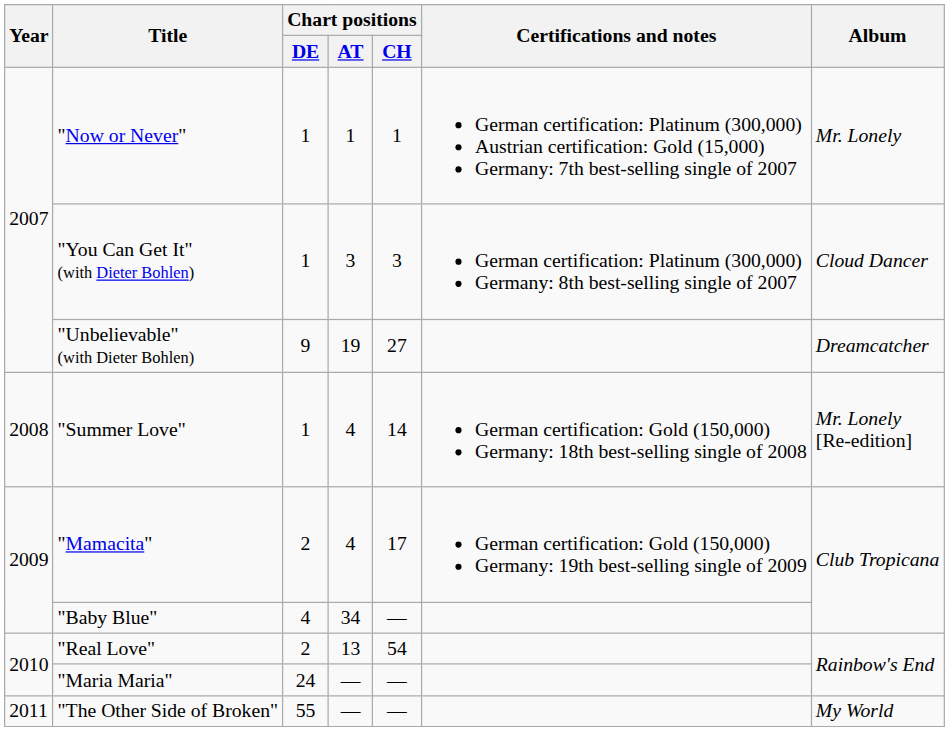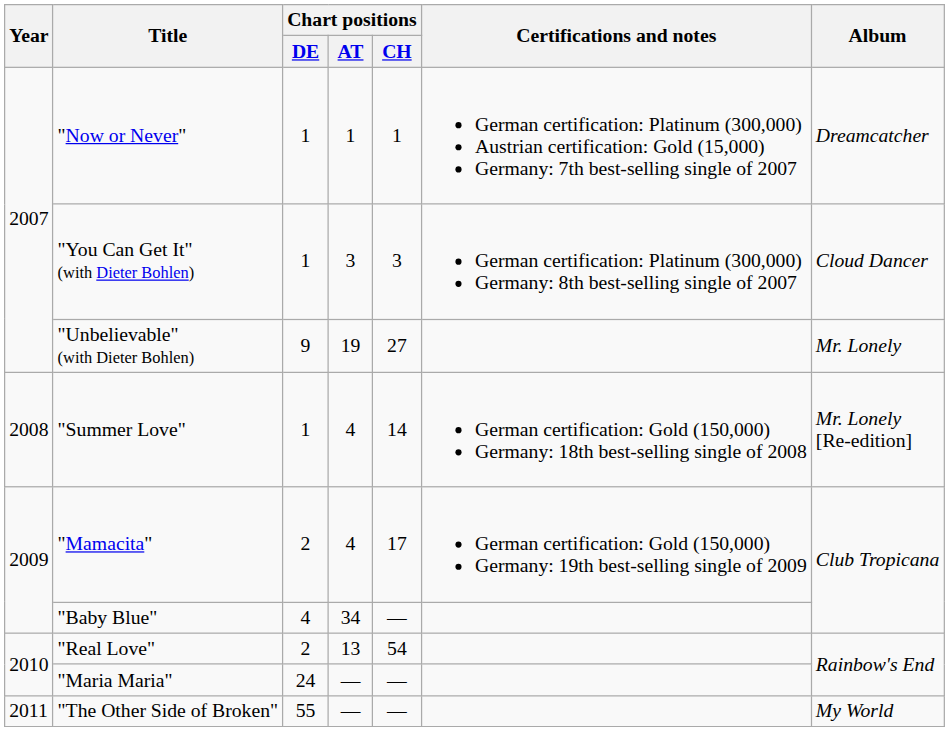"Now or Never" | Album: Mr. Lonely -> Dreamcatcher
"Unbelievable" (with Dieter Bohlen) | Album: Dreamcatcher -> Mr. Lonely
